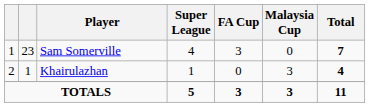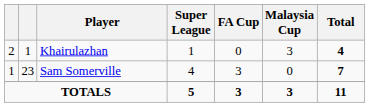rows swapped: Sam Somerville <-> Khairulazhan
